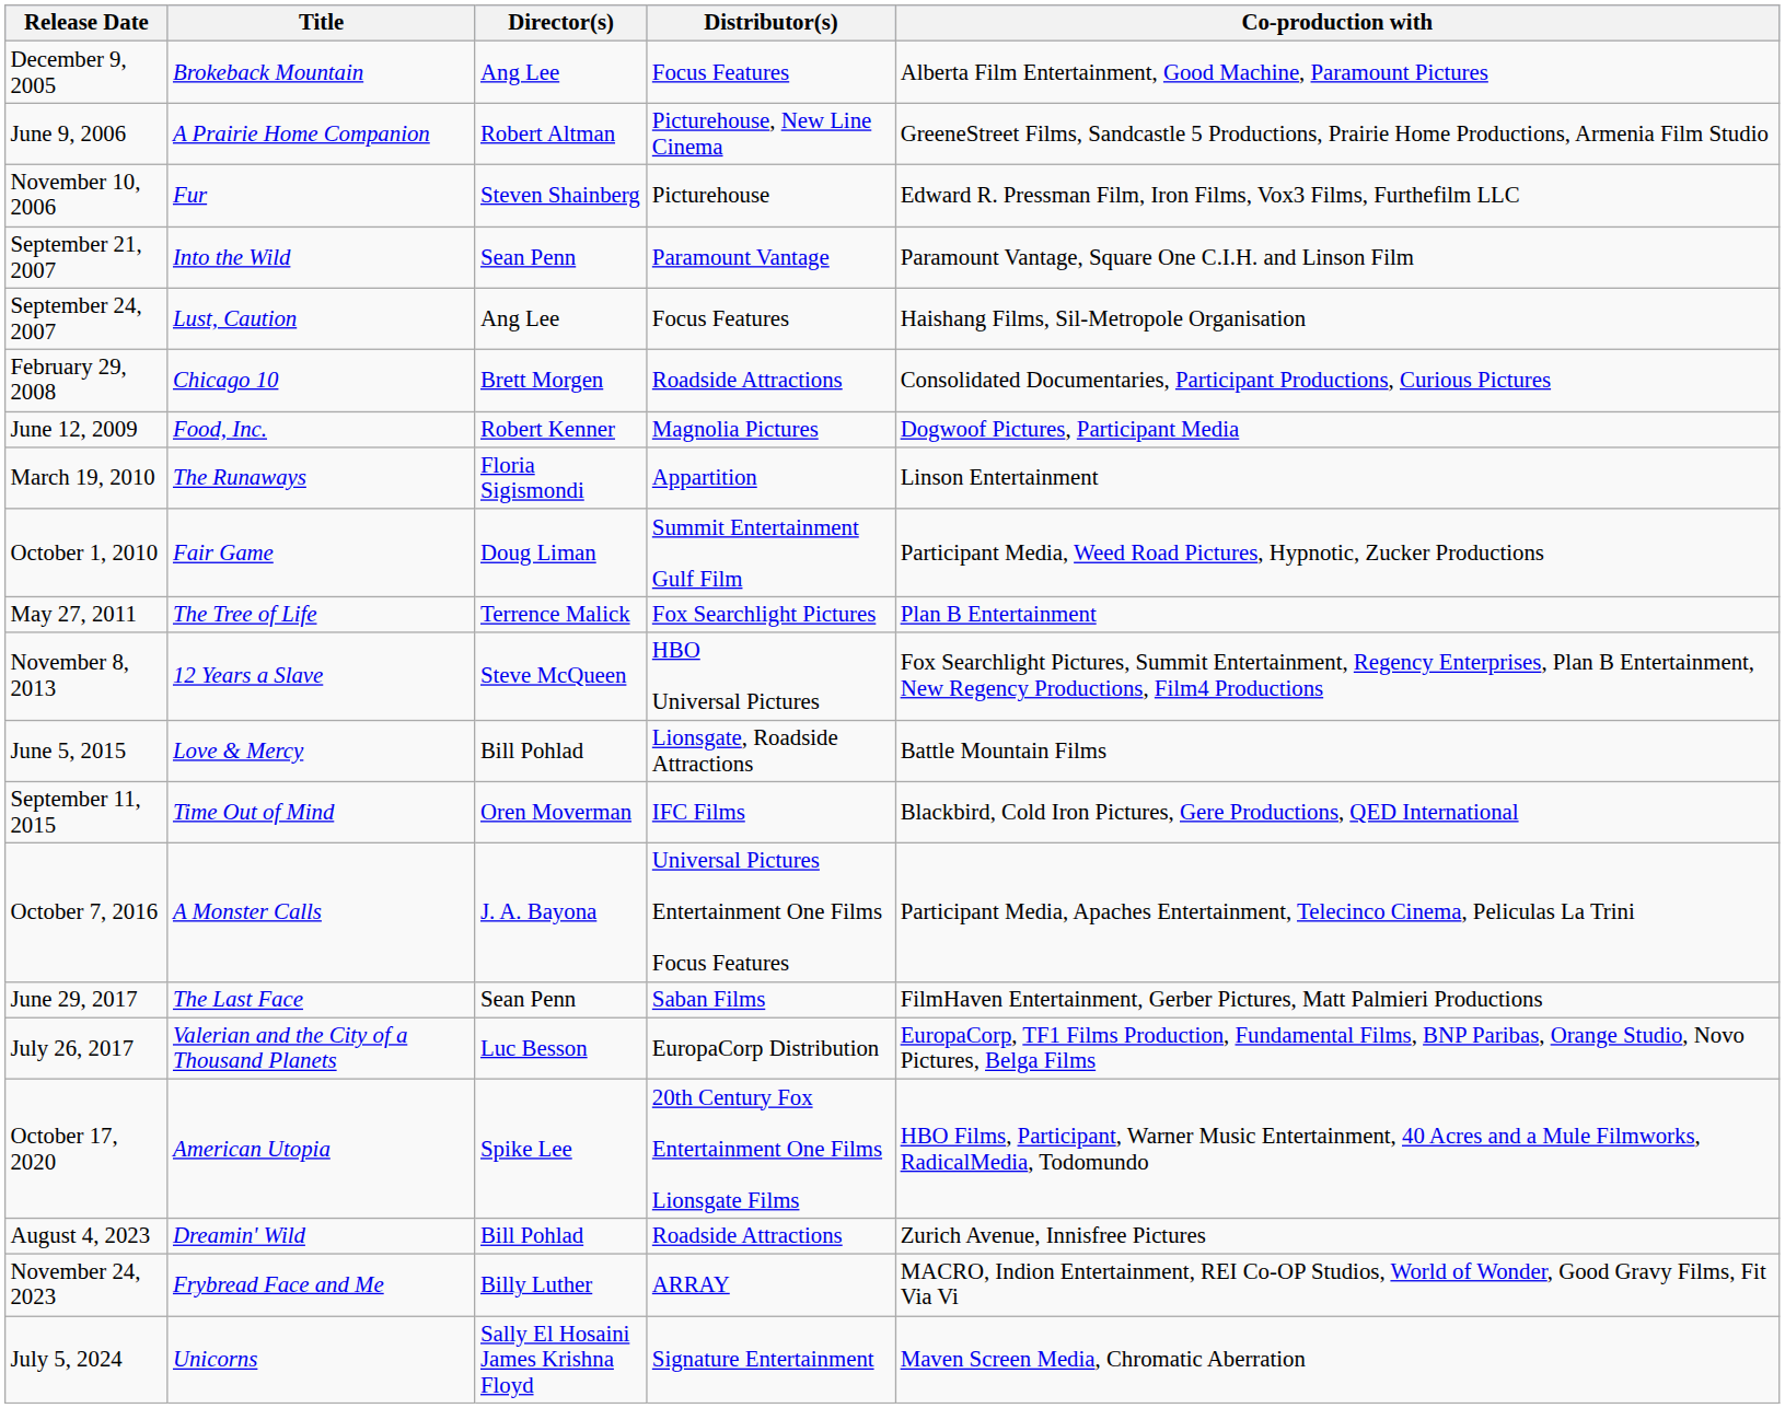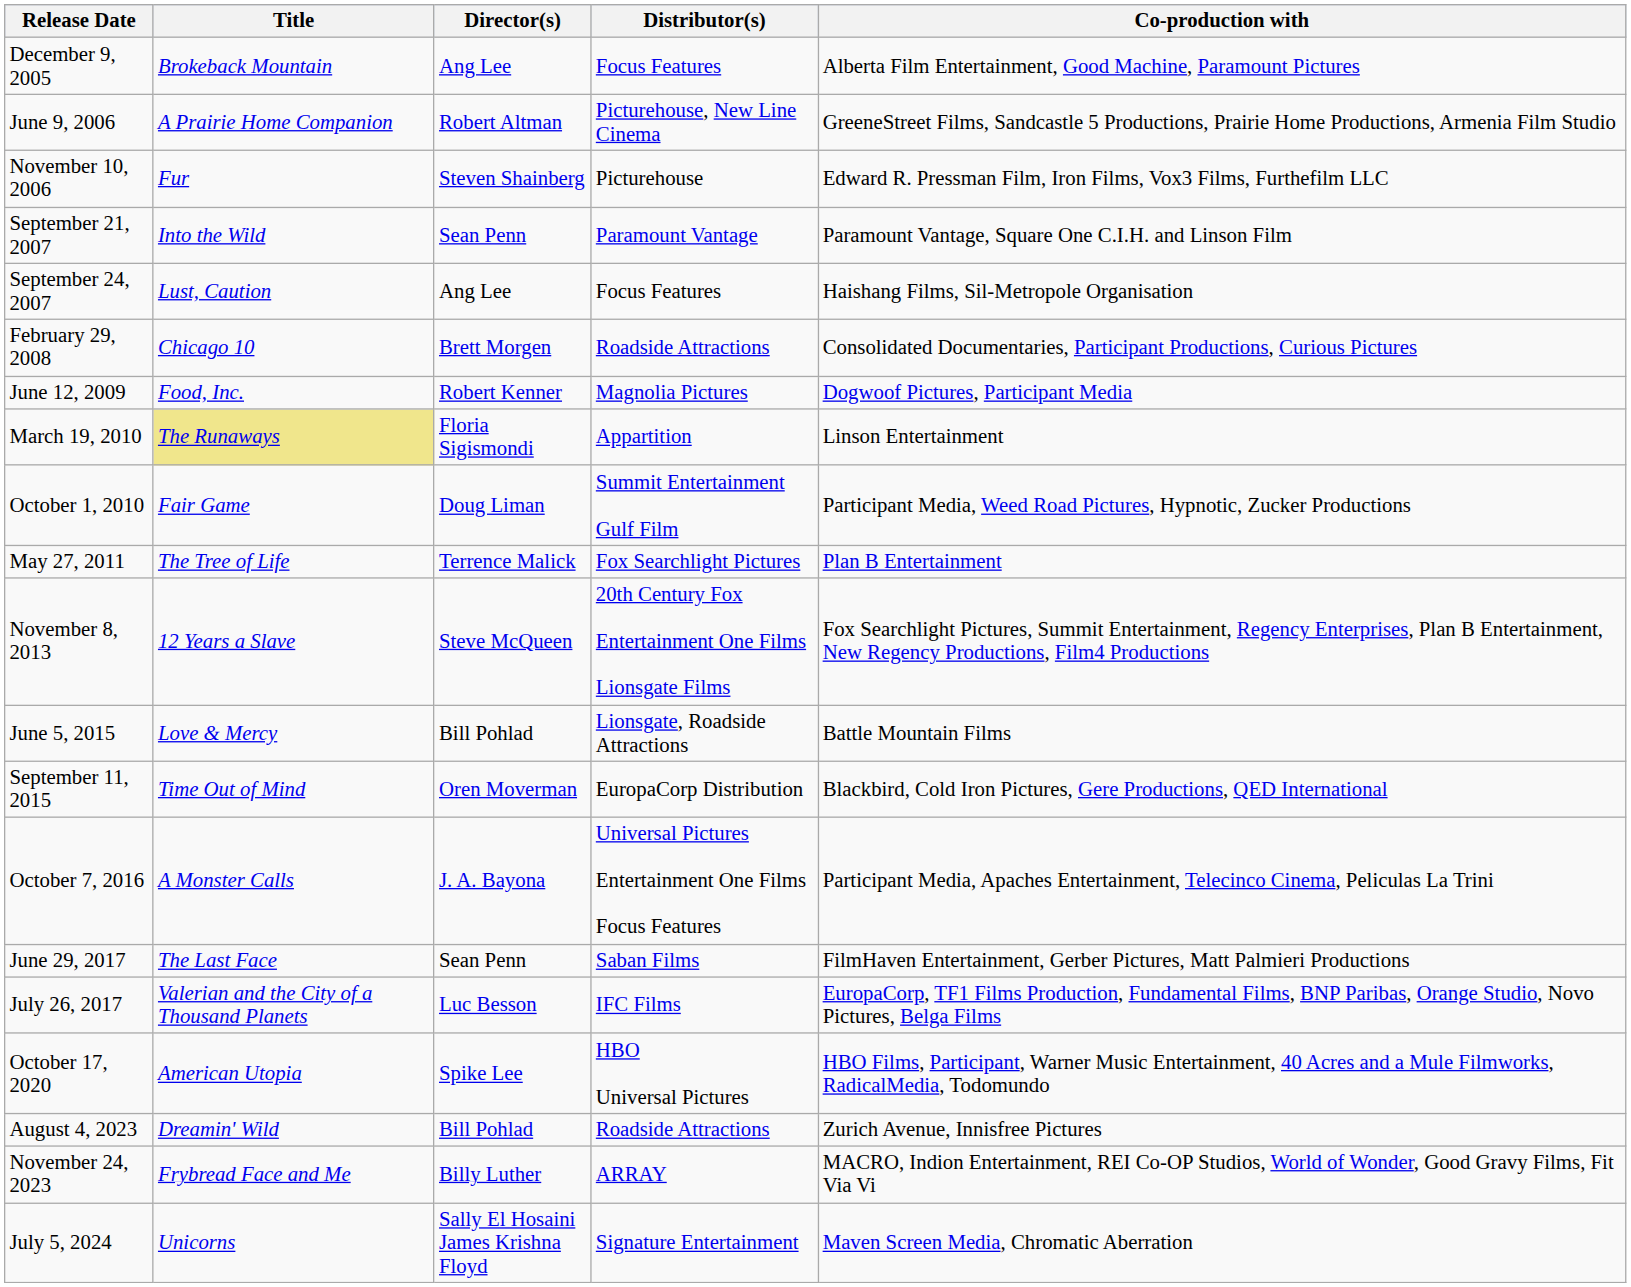March 19, 2010 | Title: no background -> khaki background
November 8, 2013 | Distributor(s): HBO Universal Pictures -> 20th Century Fox Entertainment One Films Lionsgate Films
September 11, 2015 | Distributor(s): IFC Films -> EuropaCorp Distribution
July 26, 2017 | Distributor(s): EuropaCorp Distribution -> IFC Films
October 17, 2020 | Distributor(s): 20th Century Fox Entertainment One Films Lionsgate Films -> HBO Universal Pictures
